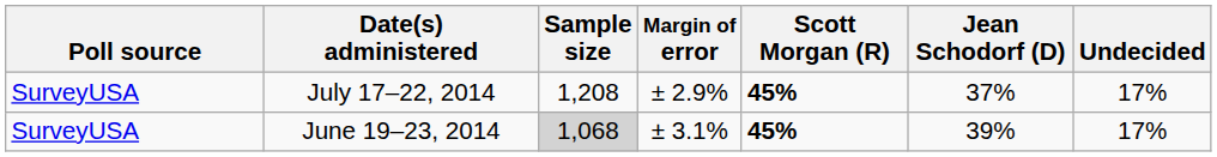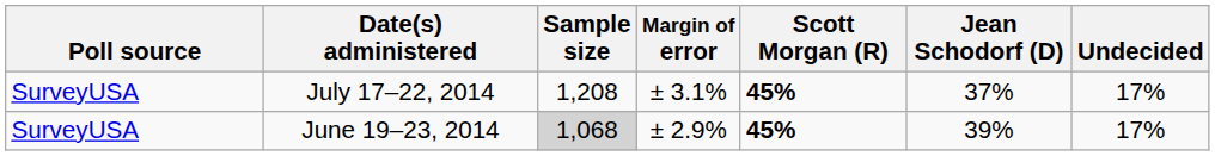July 17–22, 2014 | Margin of error: ± 2.9% -> ± 3.1%
June 19–23, 2014 | Margin of error: ± 3.1% -> ± 2.9%
